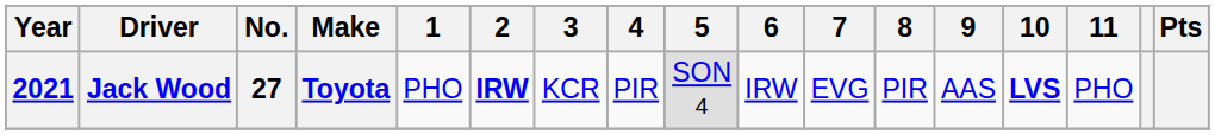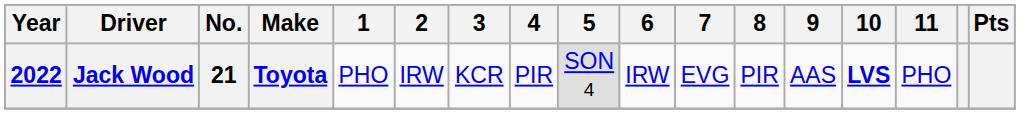Jack Wood | Year: 2021 -> 2022
Jack Wood | No.: 27 -> 21
Jack Wood | 2: bold -> normal
